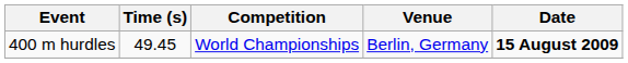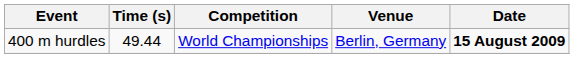400 m hurdles | Time (s): 49.45 -> 49.44
